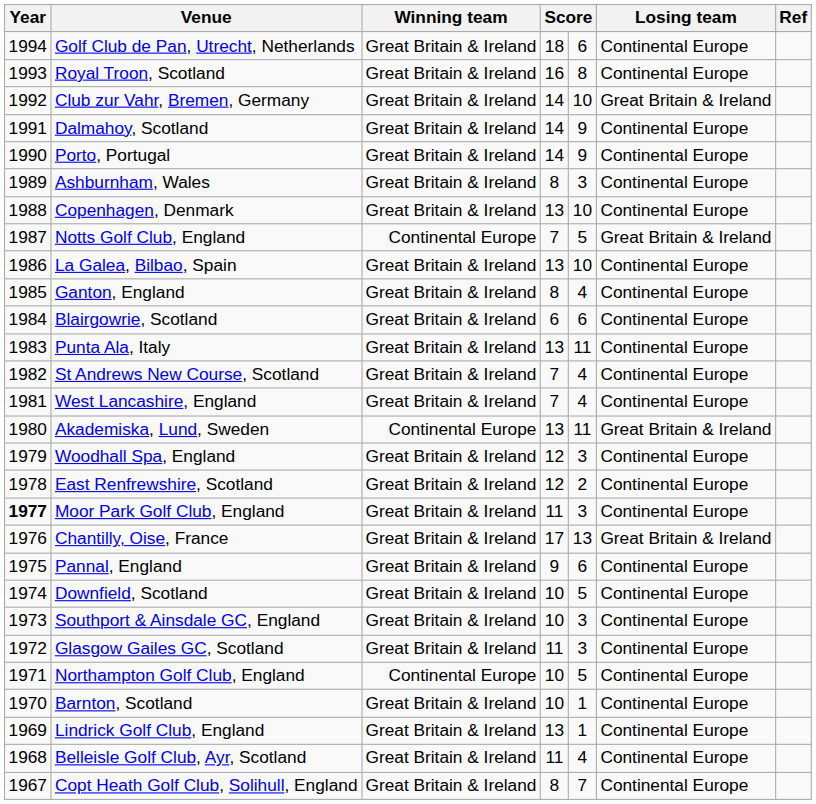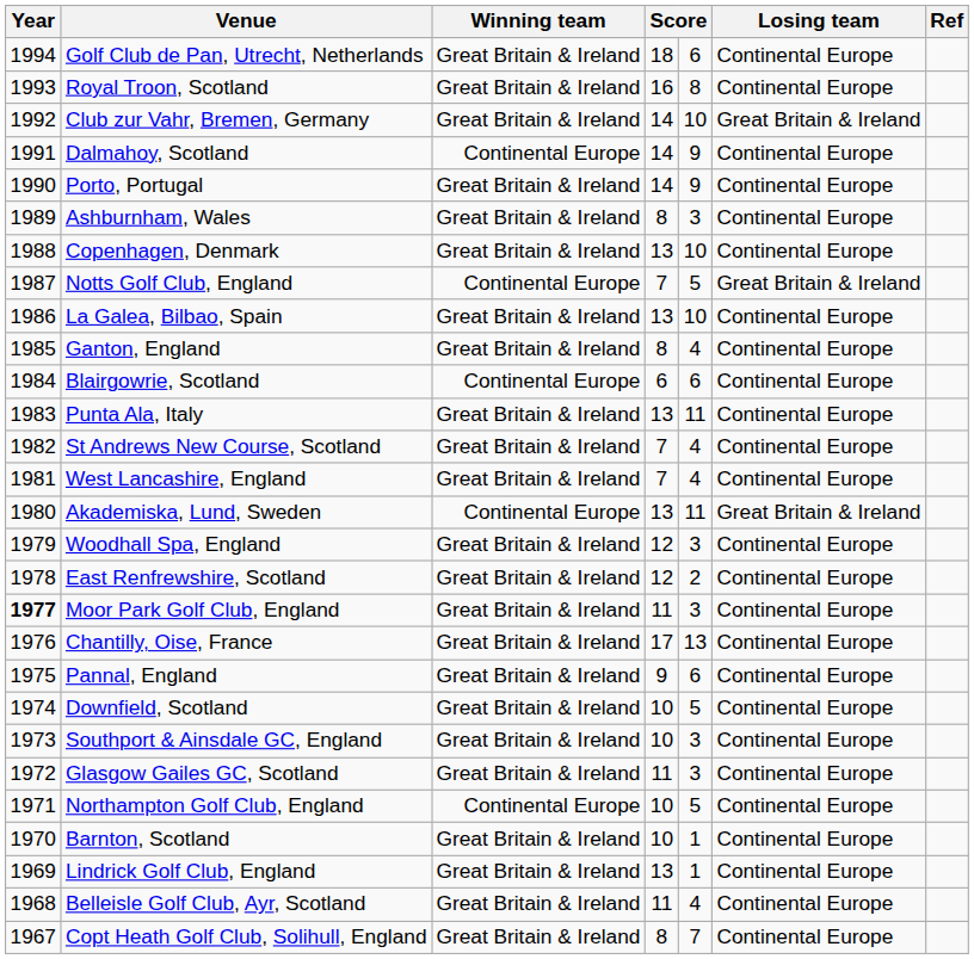Dalmahoy, Scotland | Winning team: Great Britain & Ireland -> Continental Europe
Blairgowrie, Scotland | Winning team: Great Britain & Ireland -> Continental Europe
Chantilly, Oise, France | Losing team: Great Britain & Ireland -> Continental Europe
